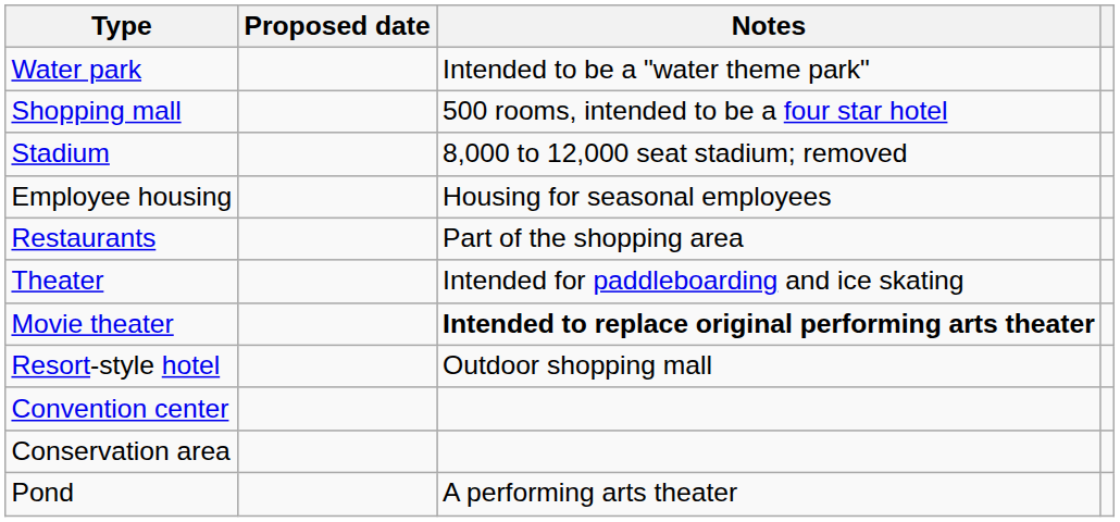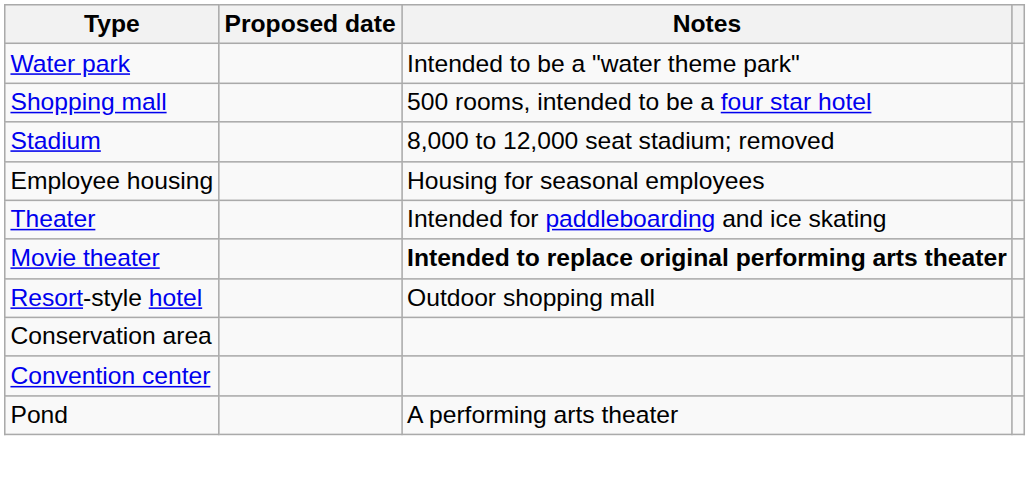- row: Restaurants | Part of the shopping area
rows swapped: Conservation area <-> Convention center
